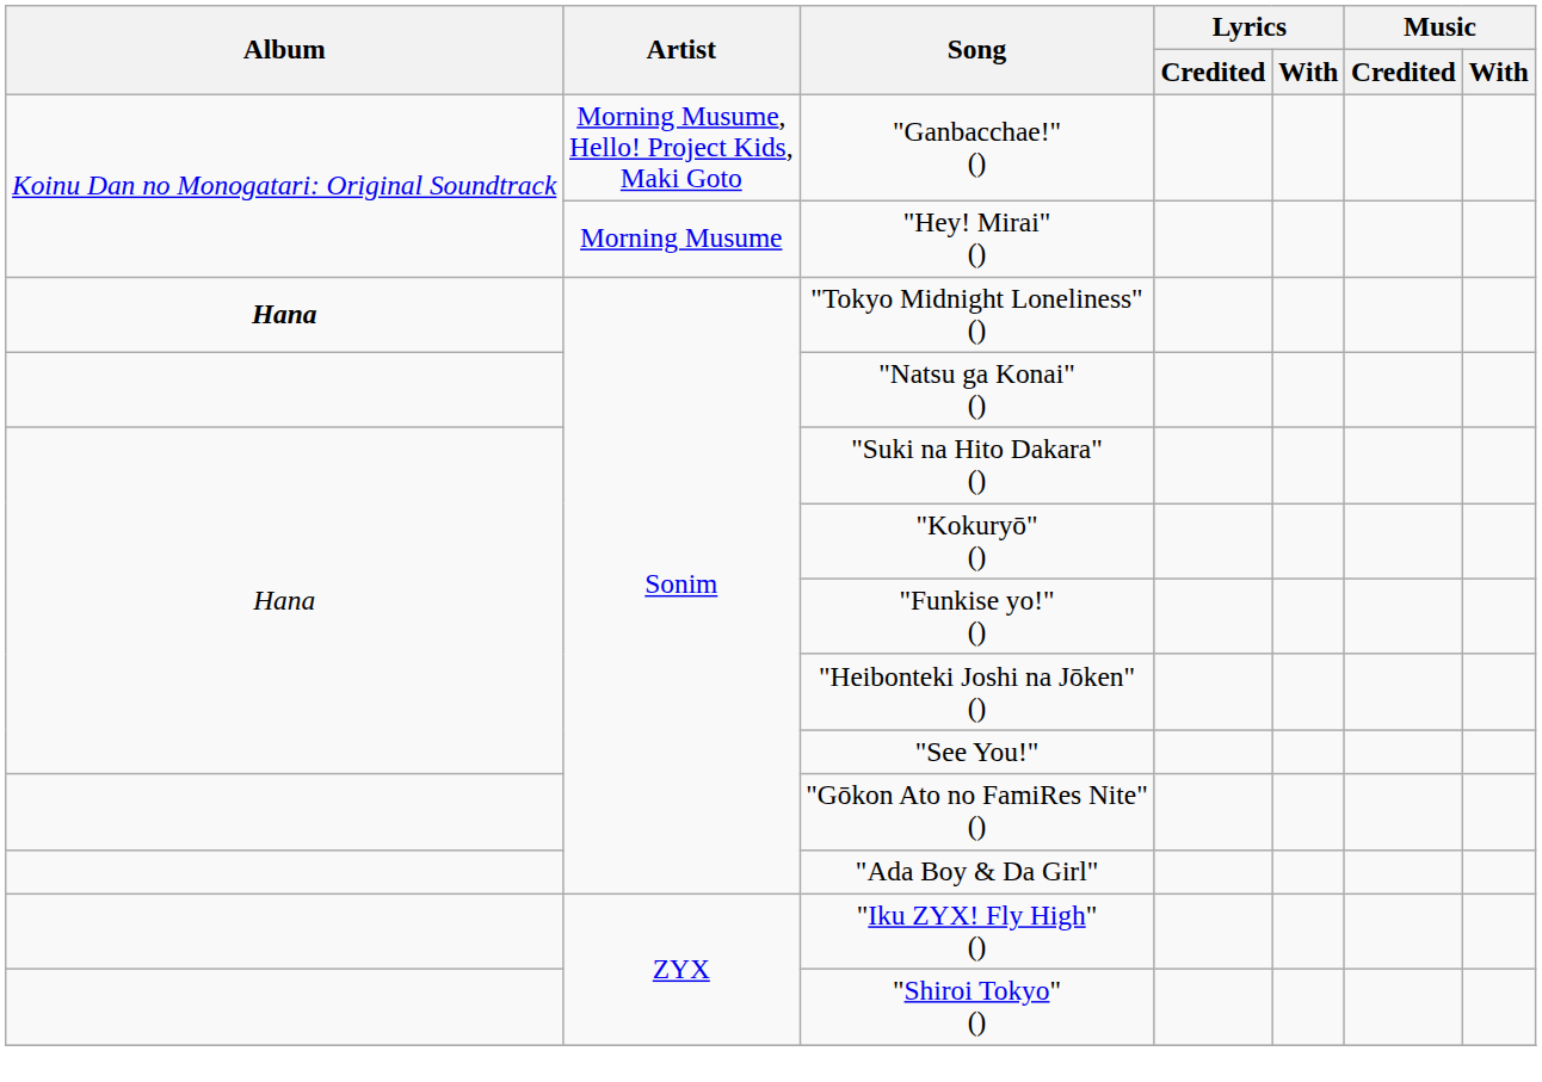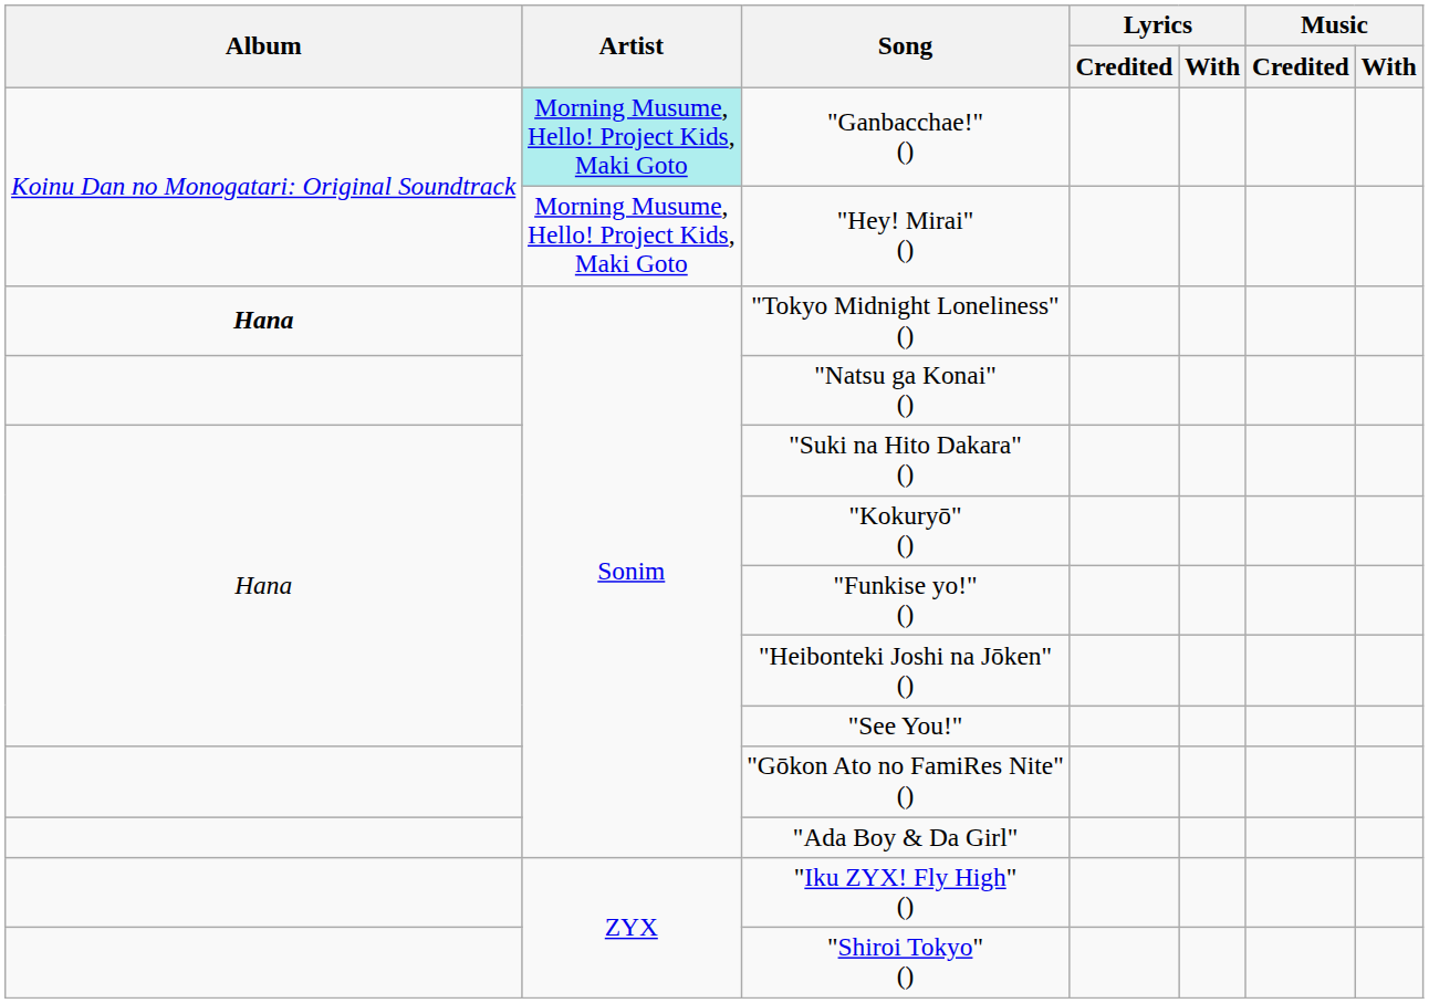"Ganbacchae!" () | Artist: no background -> paleturquoise background
"Hey! Mirai" () | Artist: Morning Musume -> Morning Musume, Hello! Project Kids, Maki Goto
